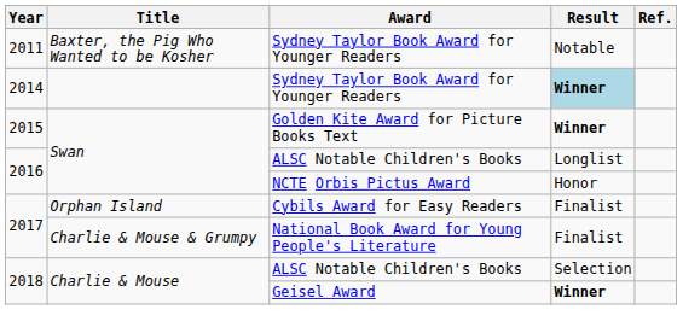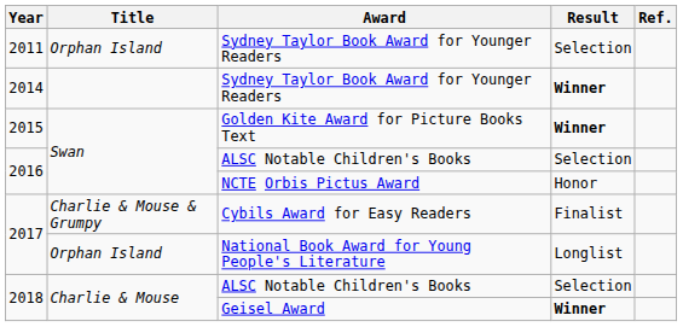2011 / Sydney Taylor Book Award for Younger Readers | Title: Baxter, the Pig Who Wanted to be Kosher -> Orphan Island
2011 / Sydney Taylor Book Award for Younger Readers | Result: Notable -> Selection
2014 / Sydney Taylor Book Award for Younger Readers | Result: lightblue background -> no background
2016 / ALSC Notable Children's Books | Result: Longlist -> Selection
Cybils Award for Easy Readers | Title: Orphan Island -> Charlie & Mouse & Grumpy
National Book Award for Young People's Literature | Title: Charlie & Mouse & Grumpy -> Orphan Island
National Book Award for Young People's Literature | Result: Finalist -> Longlist
